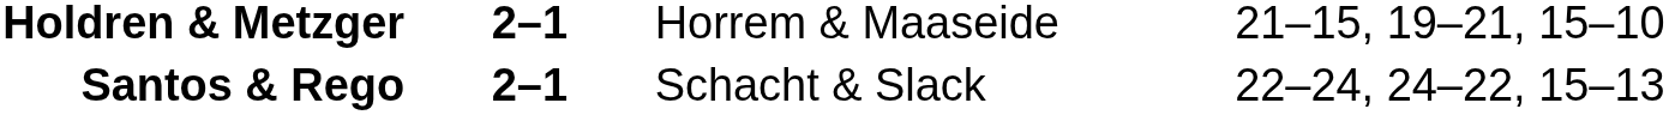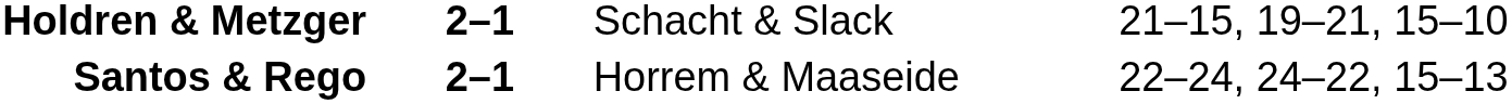Holdren & Metzger | column 3: Horrem & Maaseide -> Schacht & Slack
Santos & Rego | column 3: Schacht & Slack -> Horrem & Maaseide
